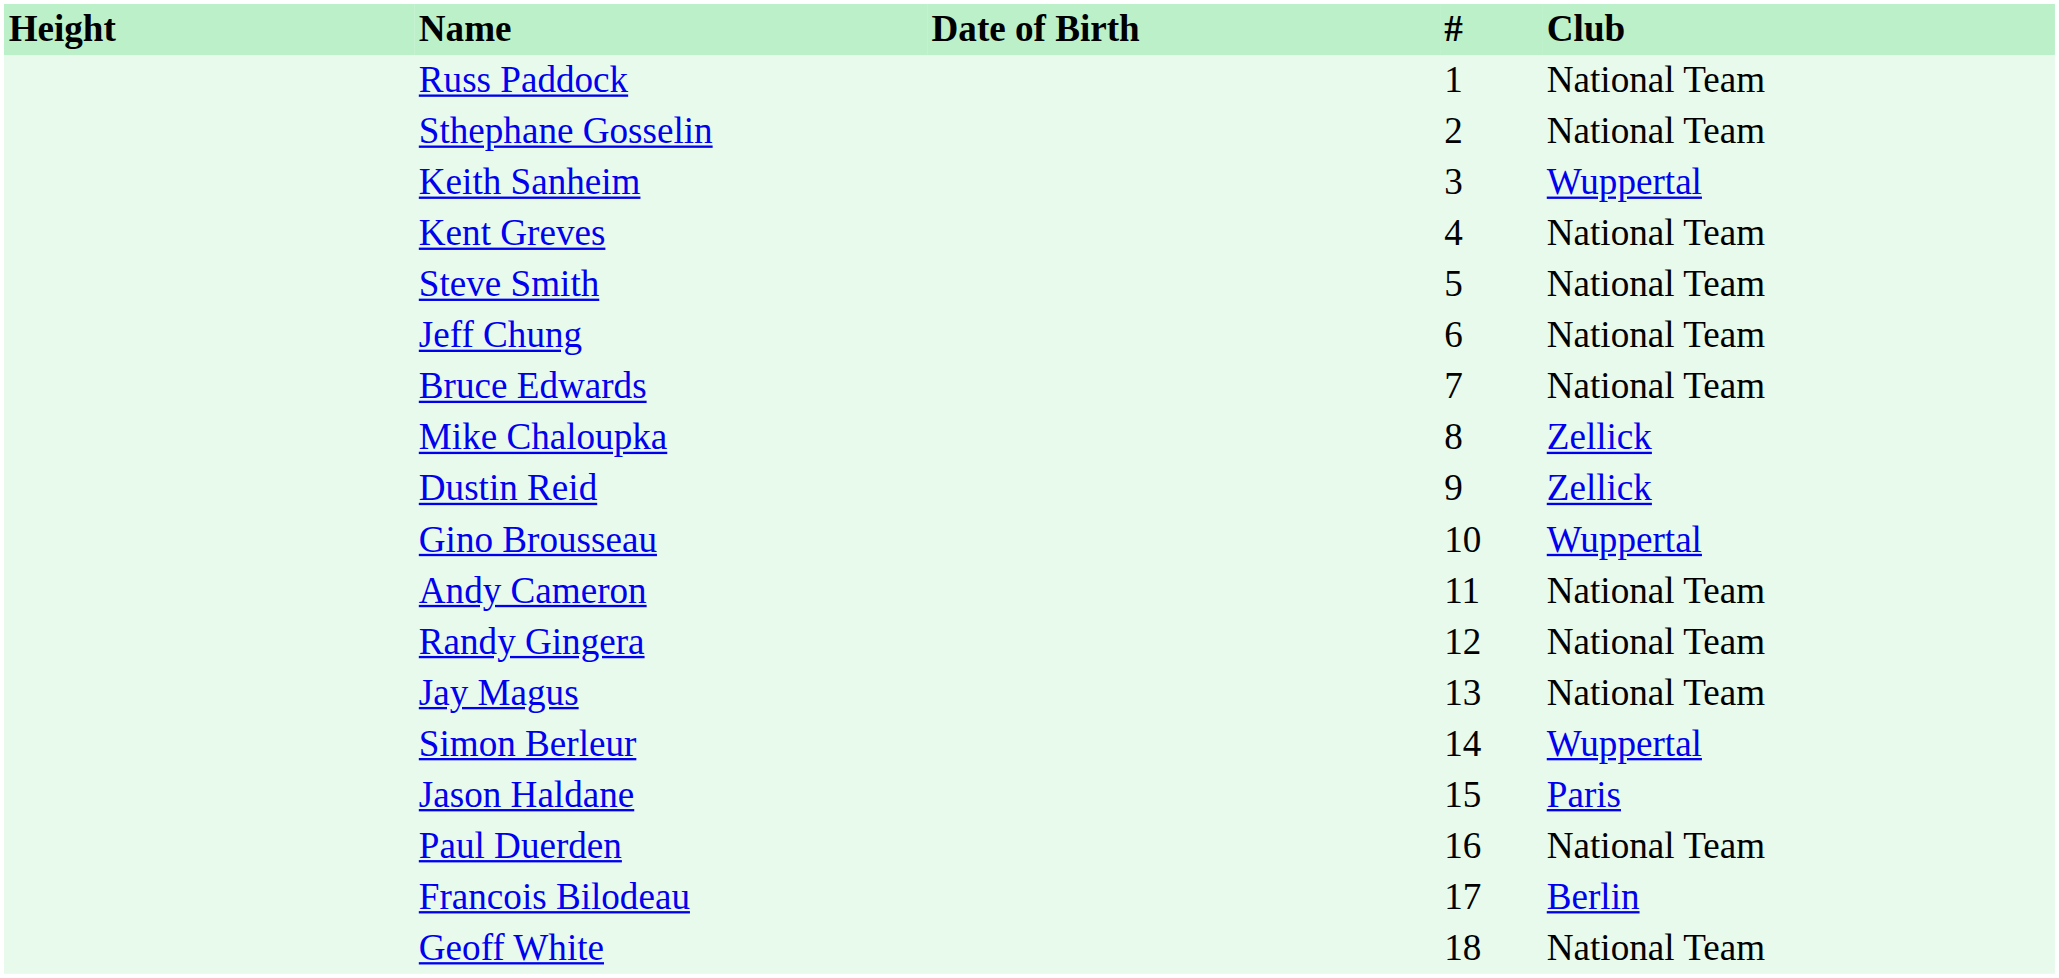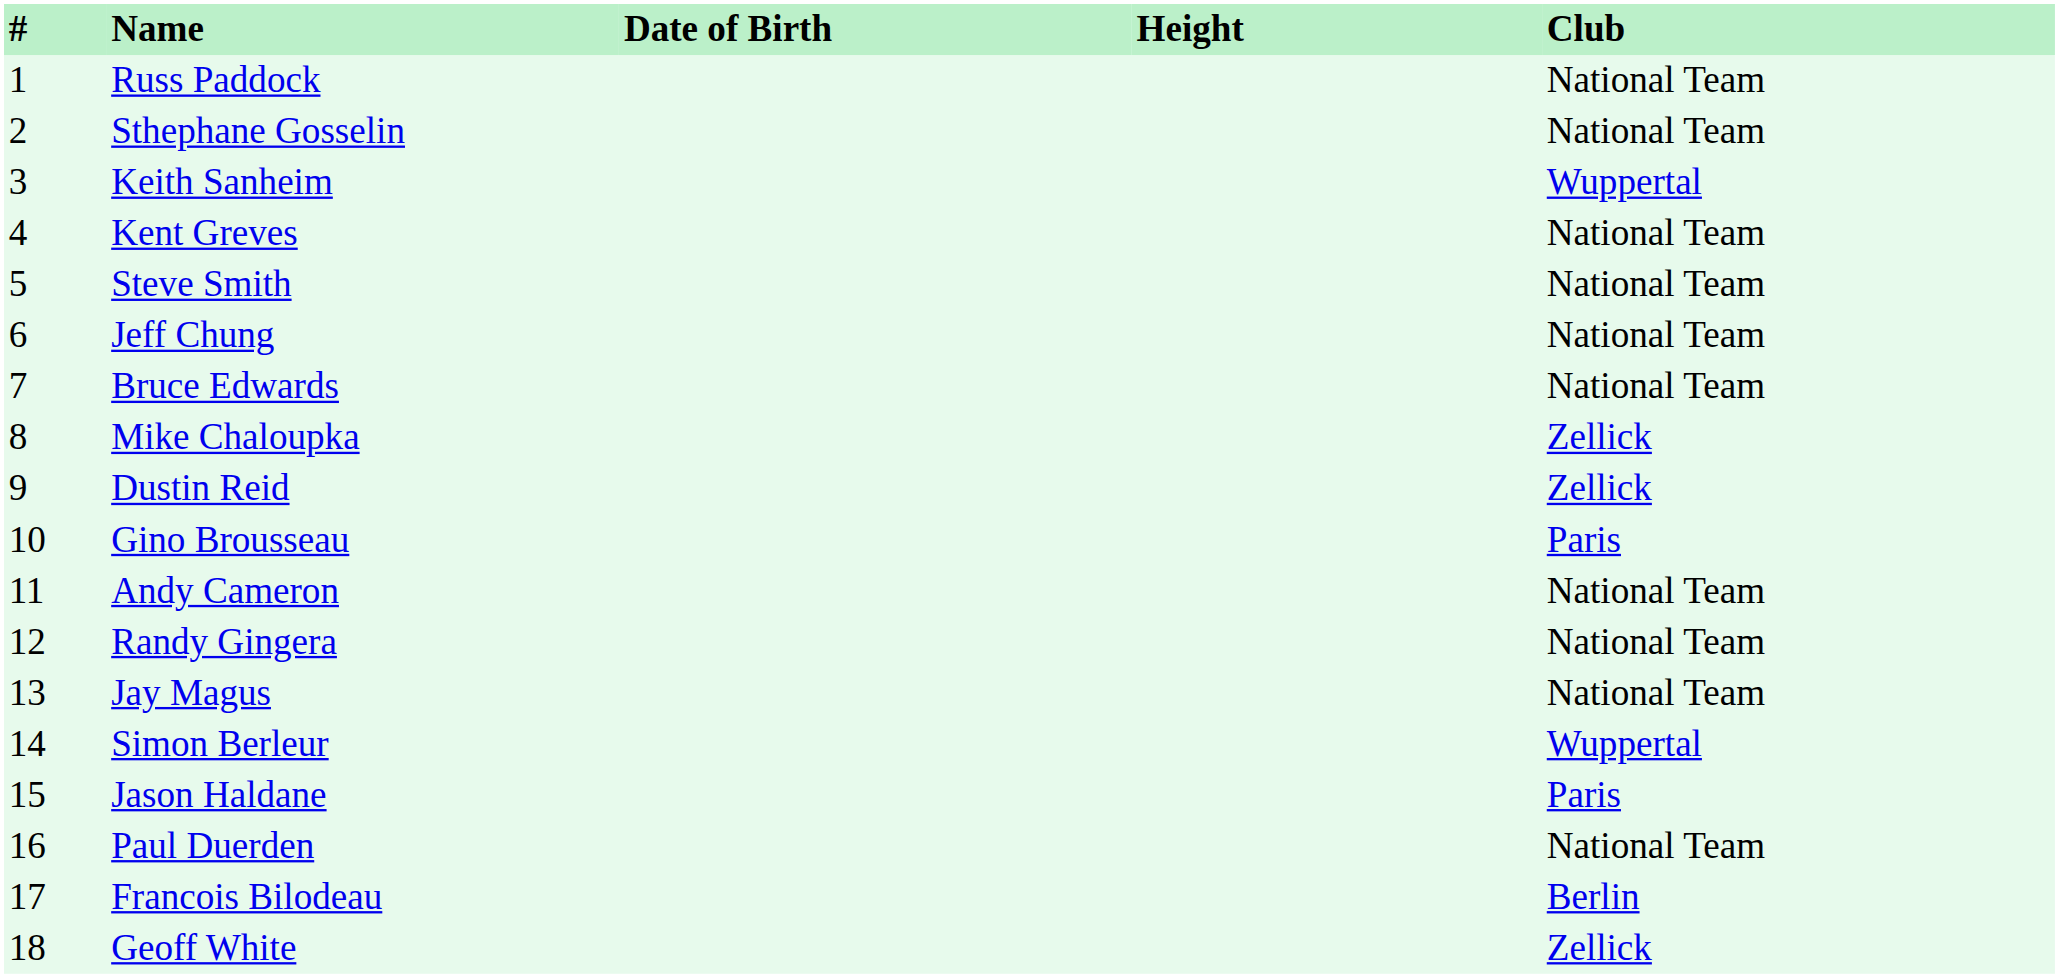columns swapped: # <-> Height
Gino Brousseau | Club: Wuppertal -> Paris
Geoff White | Club: National Team -> Zellick
